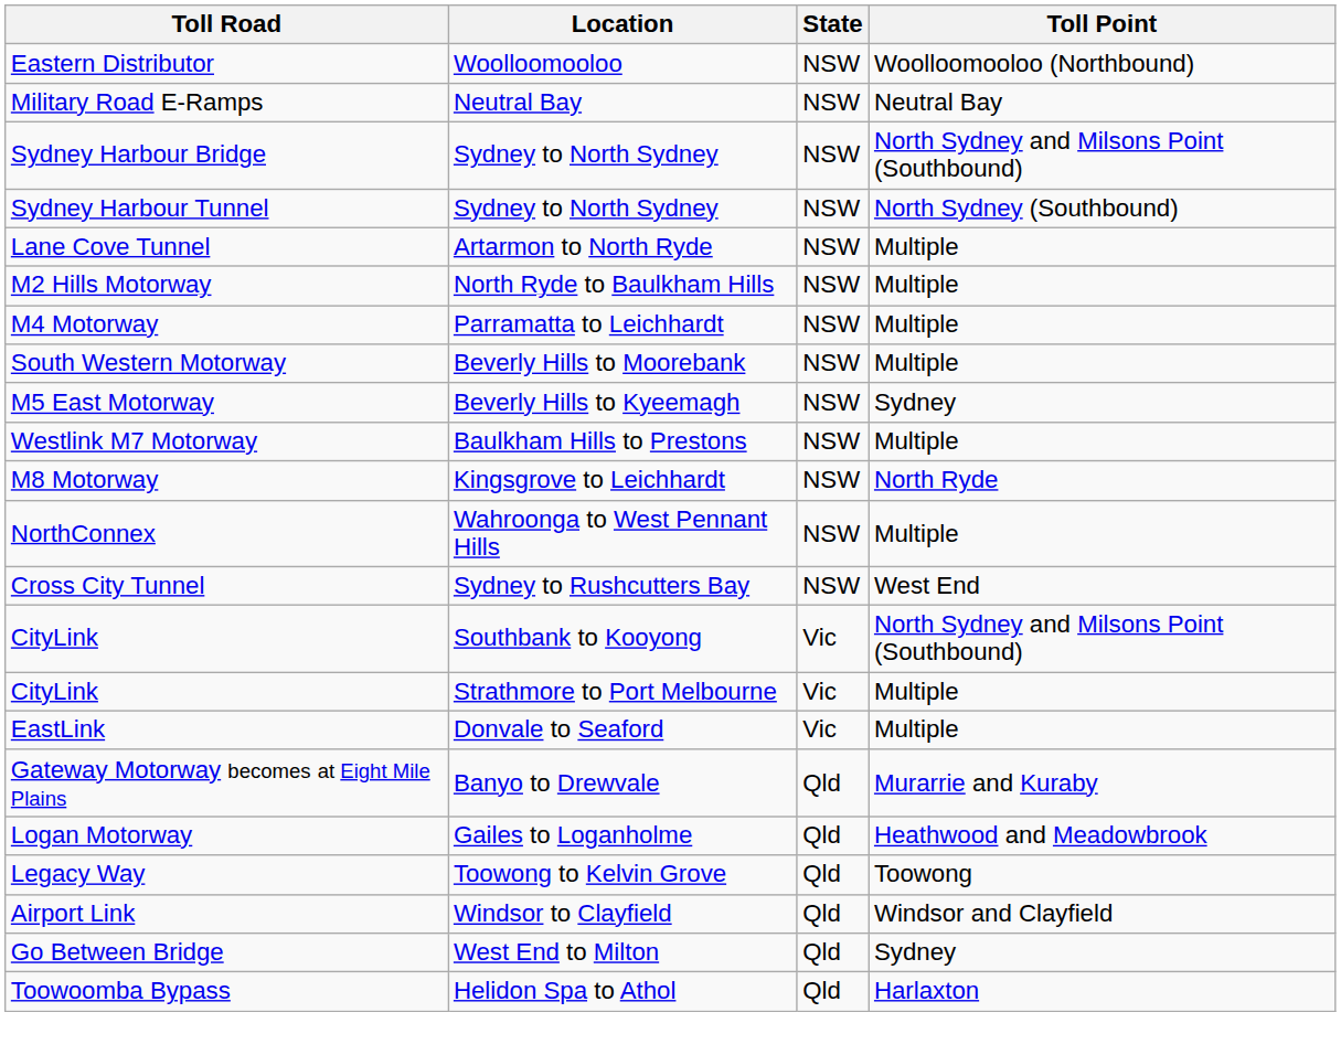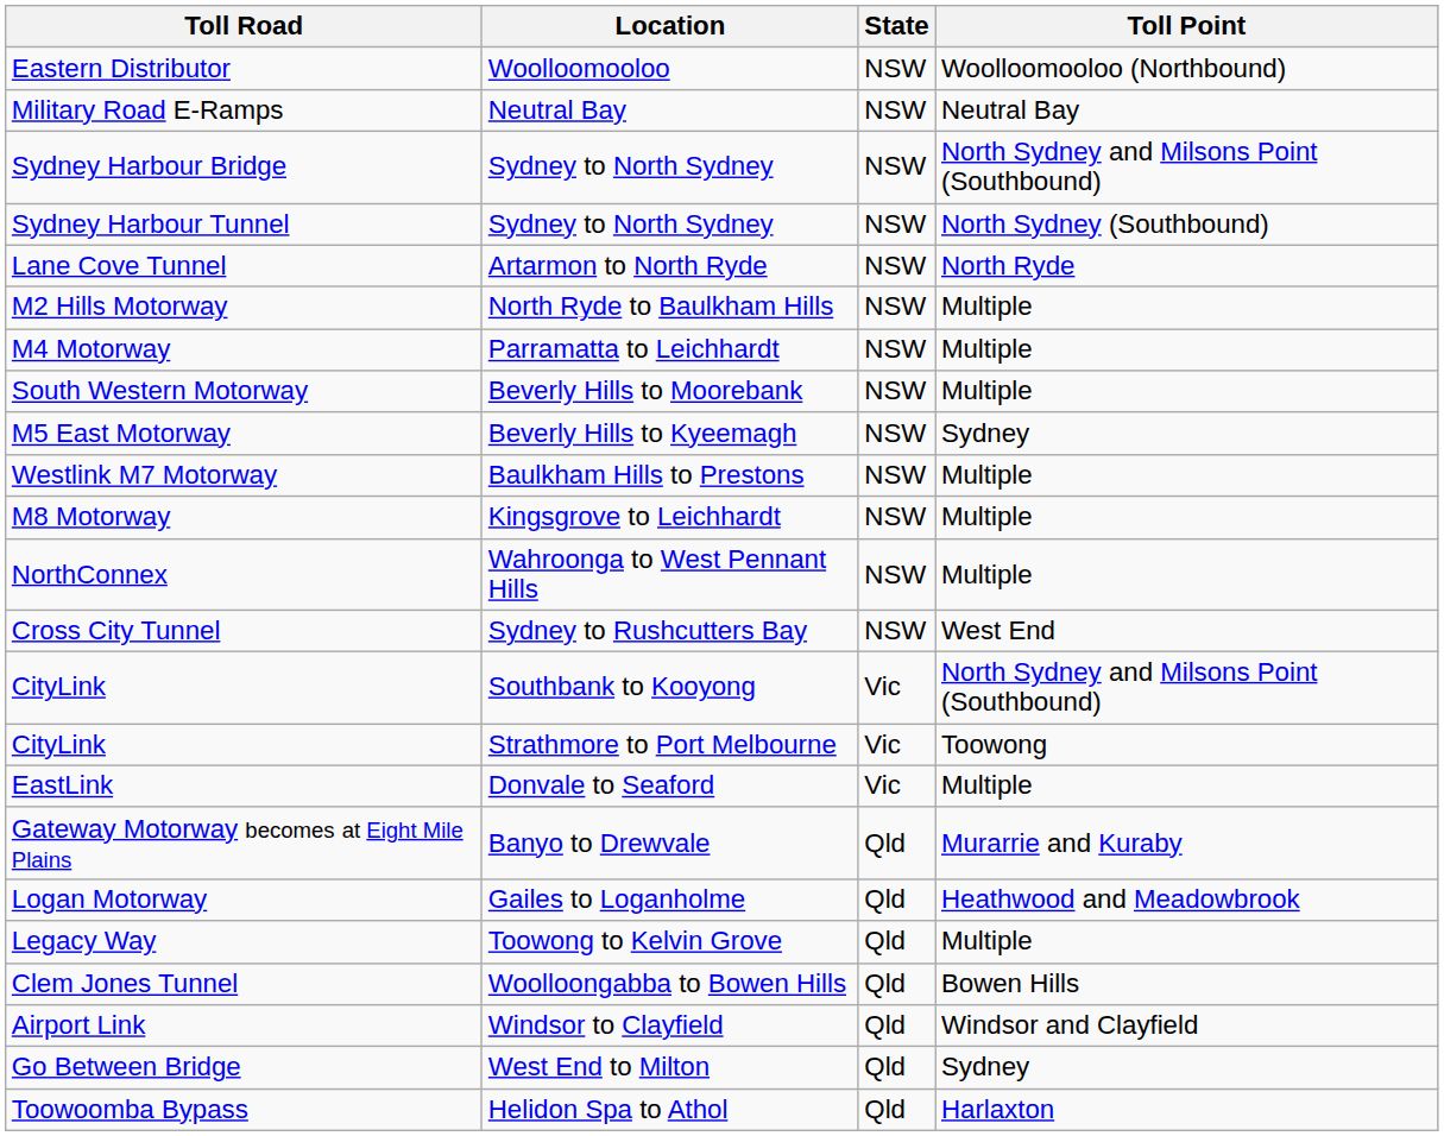Lane Cove Tunnel | Toll Point: Multiple -> North Ryde
M8 Motorway | Toll Point: North Ryde -> Multiple
CityLink / Strathmore to Port Melbourne | Toll Point: Multiple -> Toowong
Legacy Way | Toll Point: Toowong -> Multiple
+ row: Clem Jones Tunnel | Woolloongabba to Bowen Hills | Qld | Bowen Hills
